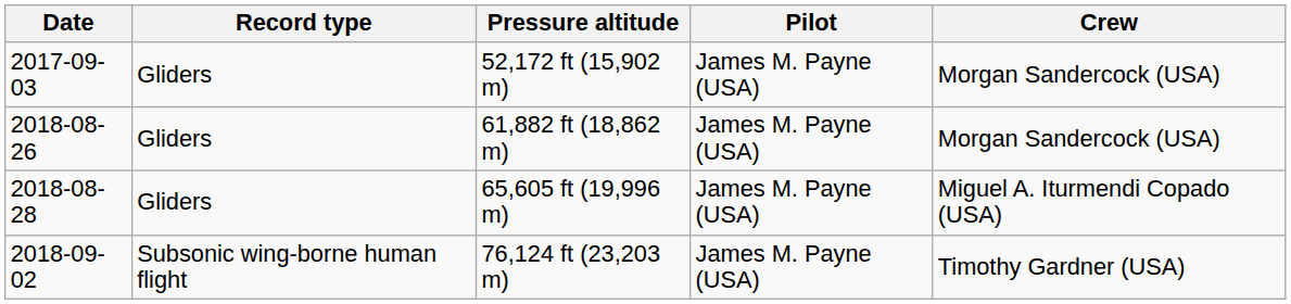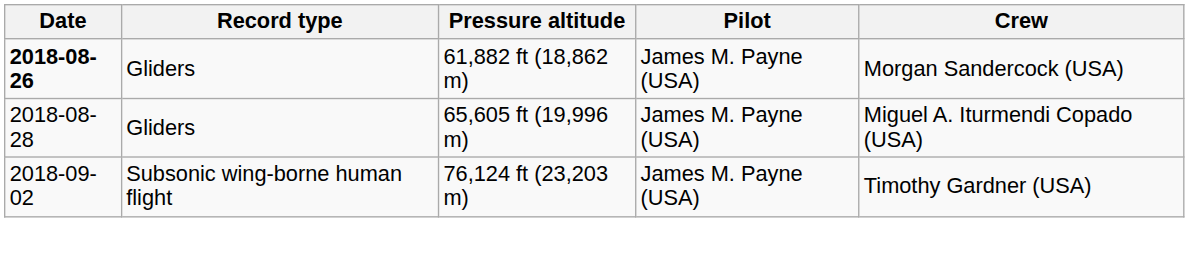- row: 2017-09-03 | Gliders | 52,172 ft (15,902 m) | James M. Payne (USA) | Morgan Sandercock (USA)
61,882 ft (18,862 m) | Date: normal -> bold
